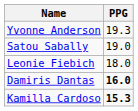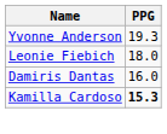- row: Satou Sabally | 19.0
Damiris Dantas | PPG: bold -> normal
